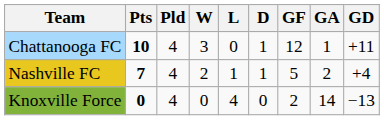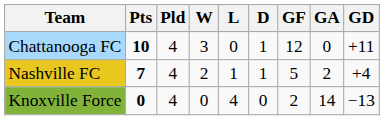Chattanooga FC | GA: 1 -> 0
